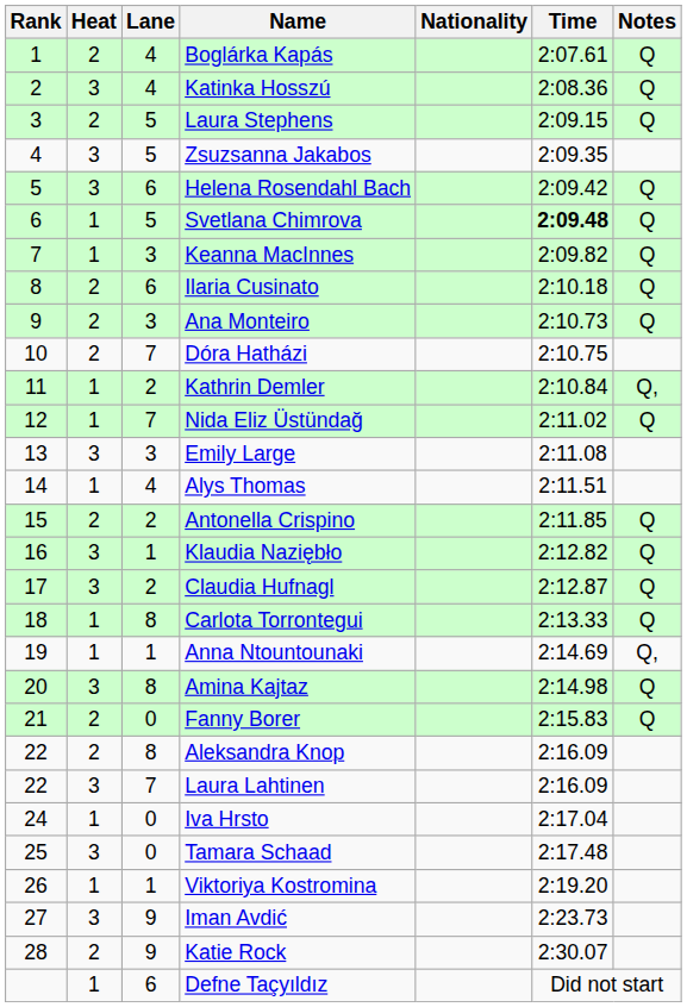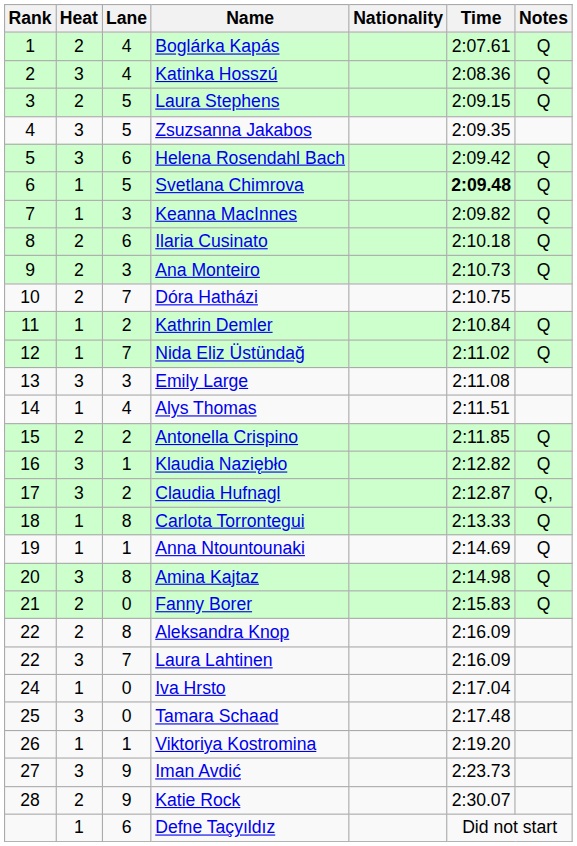Kathrin Demler | Notes: Q, -> Q
Claudia Hufnagl | Notes: Q -> Q,
Anna Ntountounaki | Notes: Q, -> Q
